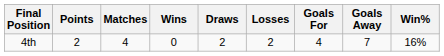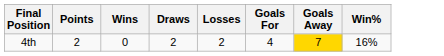- column: Matches | 4
4th | Goals Away: no background -> gold background
